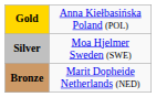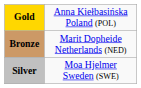rows swapped: Silver <-> Bronze
